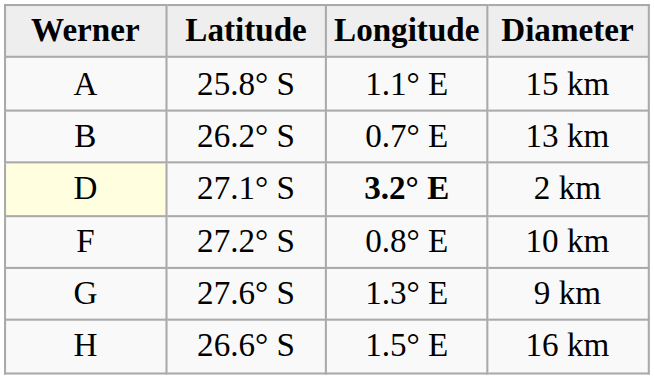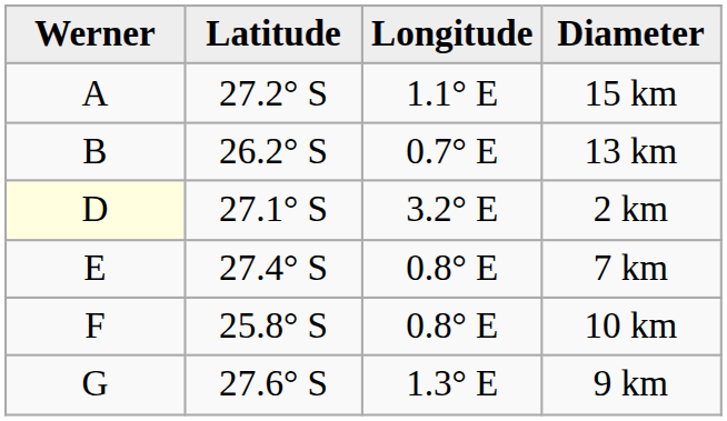15 km | Latitude: 25.8° S -> 27.2° S
2 km | Longitude: bold -> normal
+ row: E | 27.4° S | 0.8° E | 7 km
10 km | Latitude: 27.2° S -> 25.8° S
- row: H | 26.6° S | 1.5° E | 16 km
